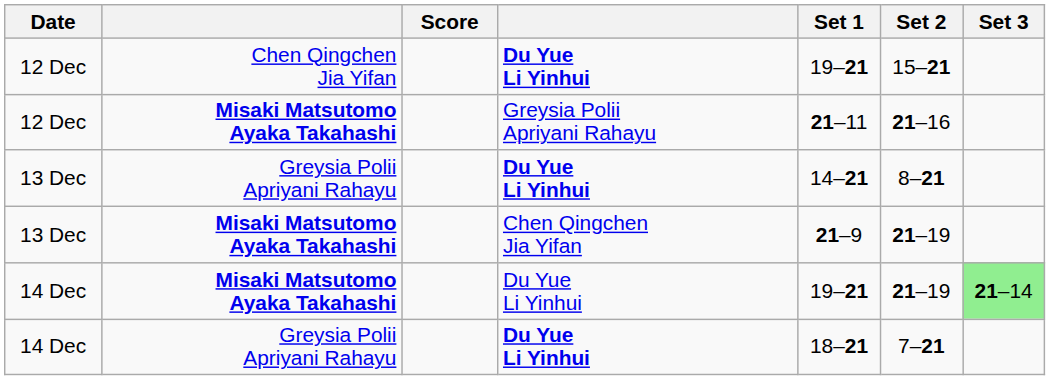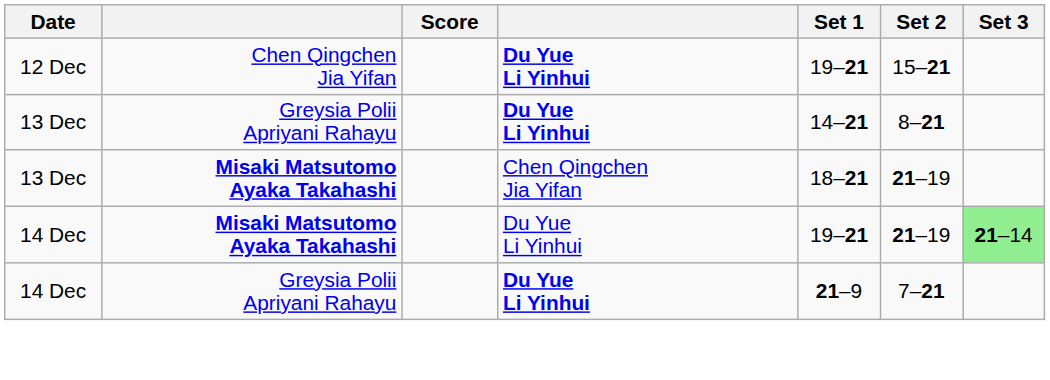- row: 12 Dec | Misaki Matsutomo Ayaka Takahashi | Greysia Polii Apriyani Rahayu | 21–11 | 21–16
13 Dec / Misaki Matsutomo Ayaka Takahashi | Set 1: 21–9 -> 18–21
14 Dec / Greysia Polii Apriyani Rahayu | Set 1: 18–21 -> 21–9
